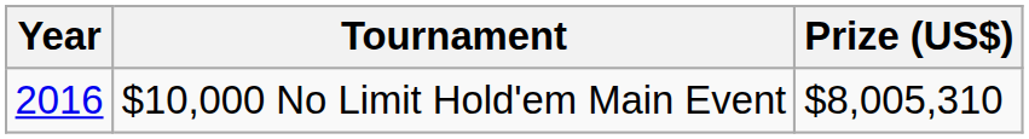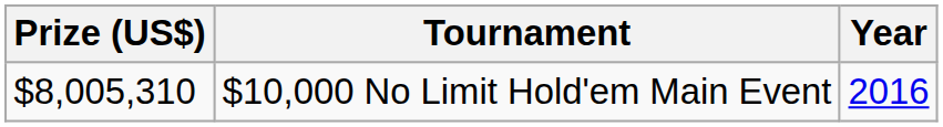columns swapped: Year <-> Prize (US$)
